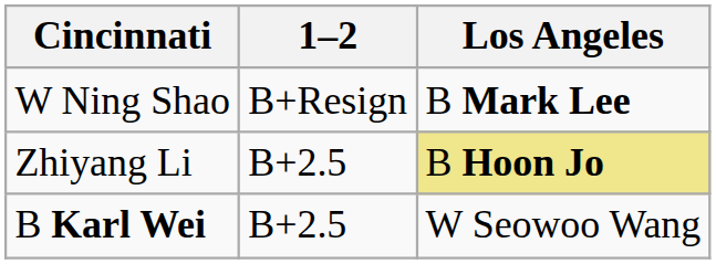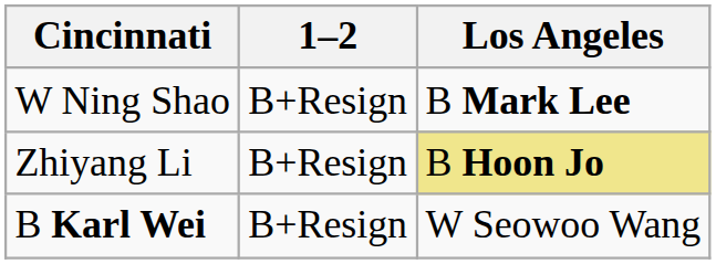Zhiyang Li | 1–2: B+2.5 -> B+Resign
B Karl Wei | 1–2: B+2.5 -> B+Resign
